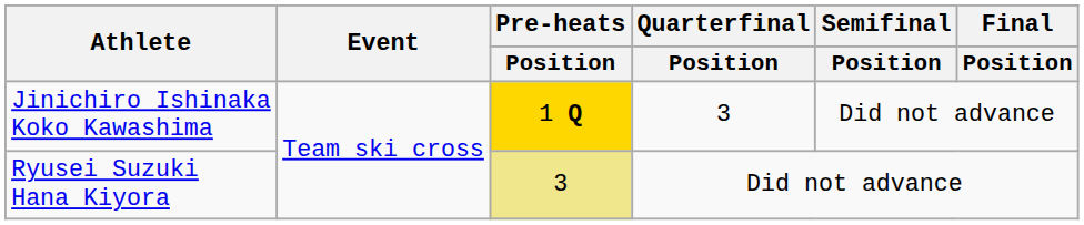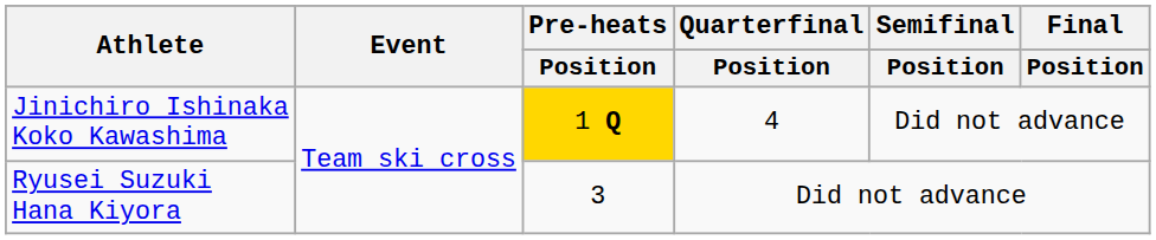Jinichiro Ishinaka Koko Kawashima | Quarterfinal / Position: 3 -> 4
Ryusei Suzuki Hana Kiyora | Pre-heats / Position: khaki background -> no background
